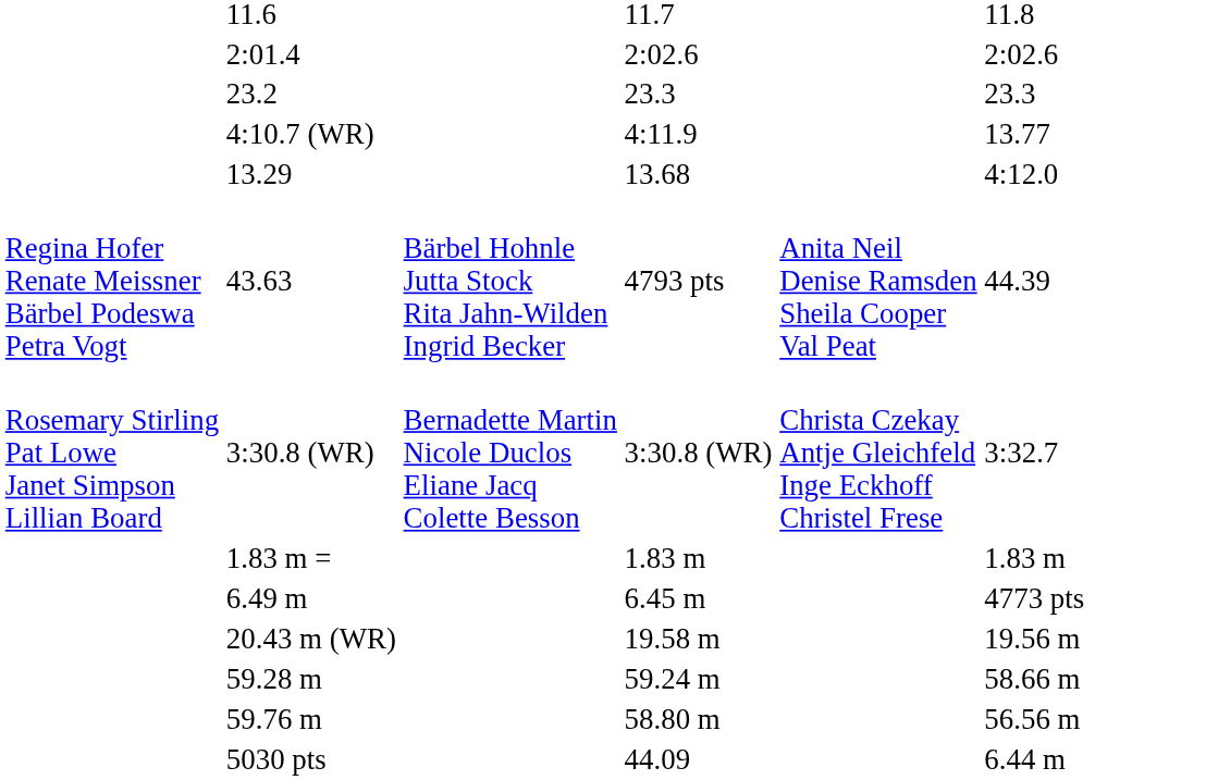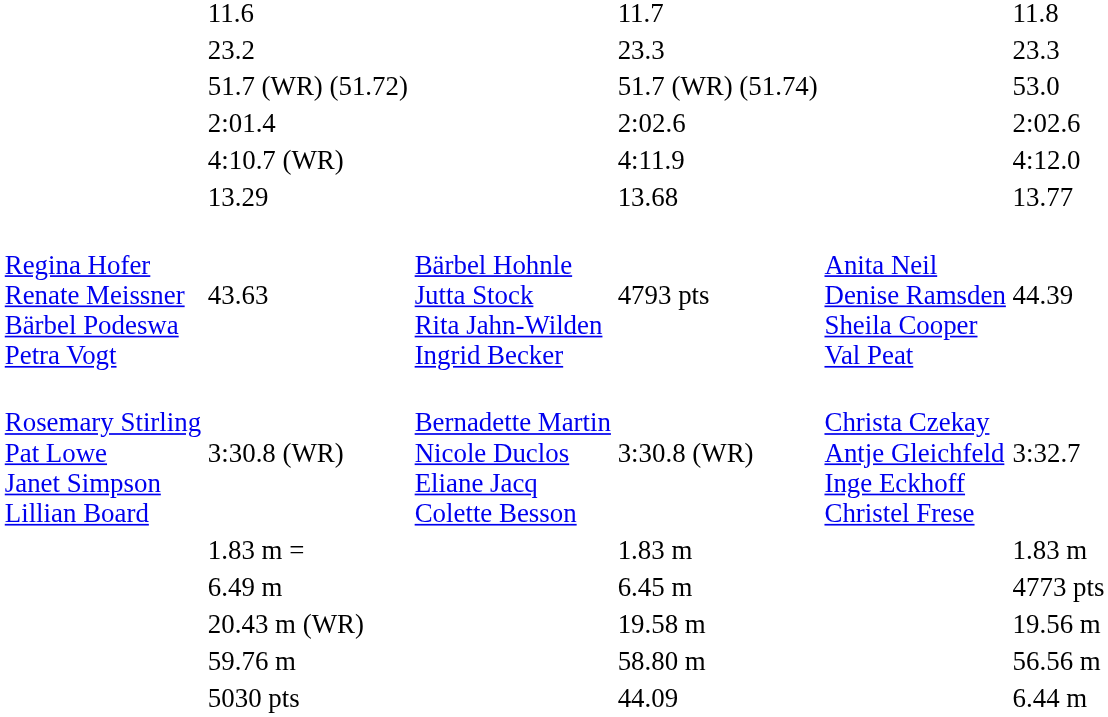rows swapped: 23.2 <-> 2:01.4
+ row: 51.7 (WR) (51.72) | 51.7 (WR) (51.74) | 53.0
4:10.7 (WR) | column 7: 13.77 -> 4:12.0
13.29 | column 7: 4:12.0 -> 13.77
- row: 59.28 m | 59.24 m | 58.66 m
